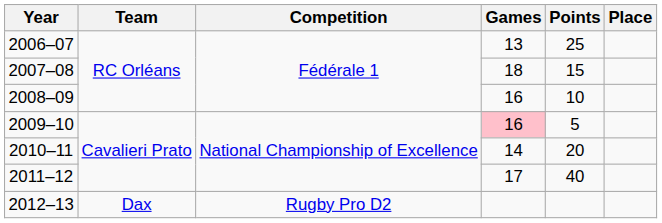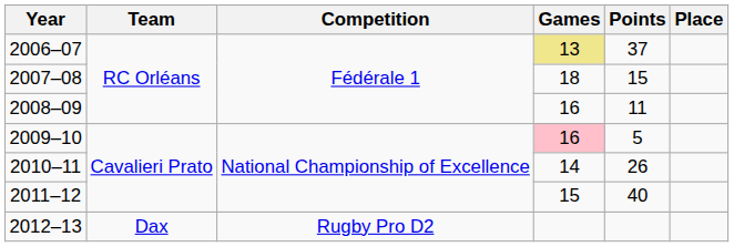2006–07 | Games: no background -> khaki background
2006–07 | Points: 25 -> 37
2008–09 | Points: 10 -> 11
2010–11 | Points: 20 -> 26
2011–12 | Games: 17 -> 15
